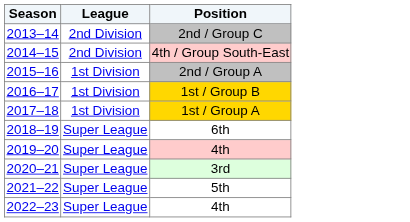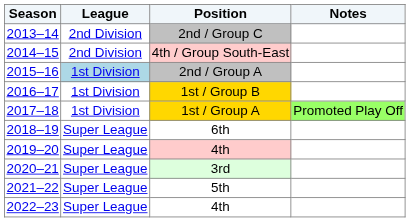+ column: Notes | Promoted Play Off
2nd / Group A | League: no background -> lightblue background
